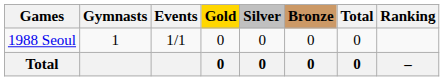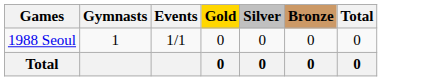- column: Ranking | –
